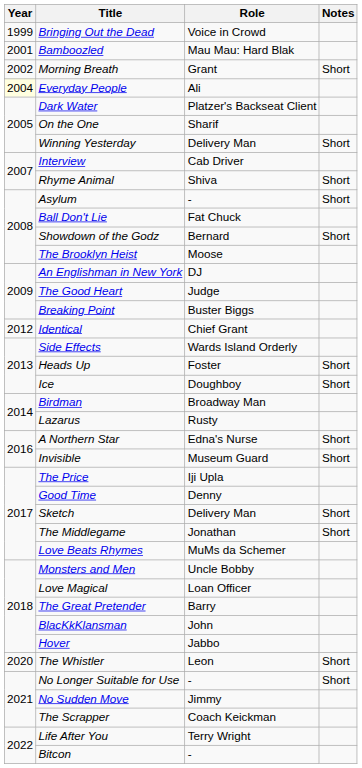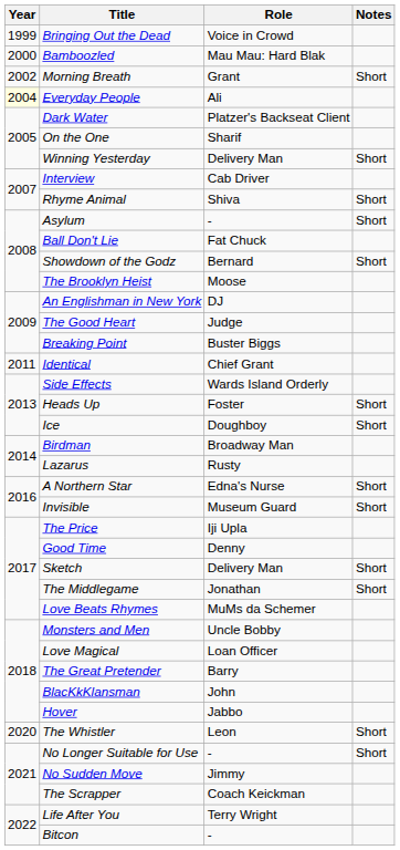Bamboozled | Year: 2001 -> 2000
Identical | Year: 2012 -> 2011
